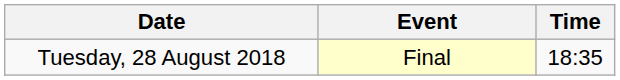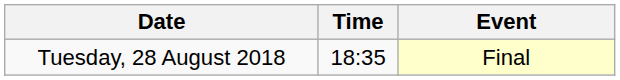columns swapped: Time <-> Event
